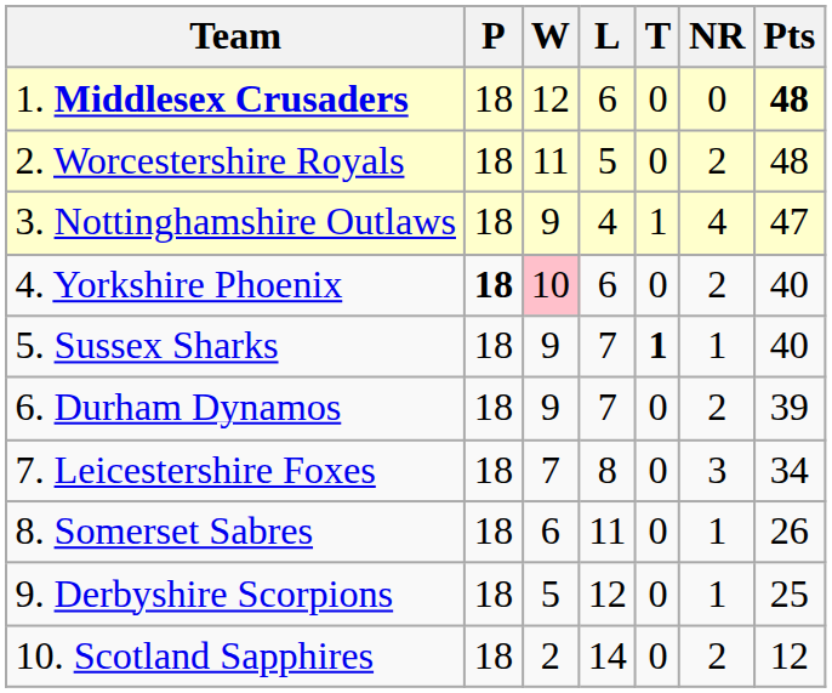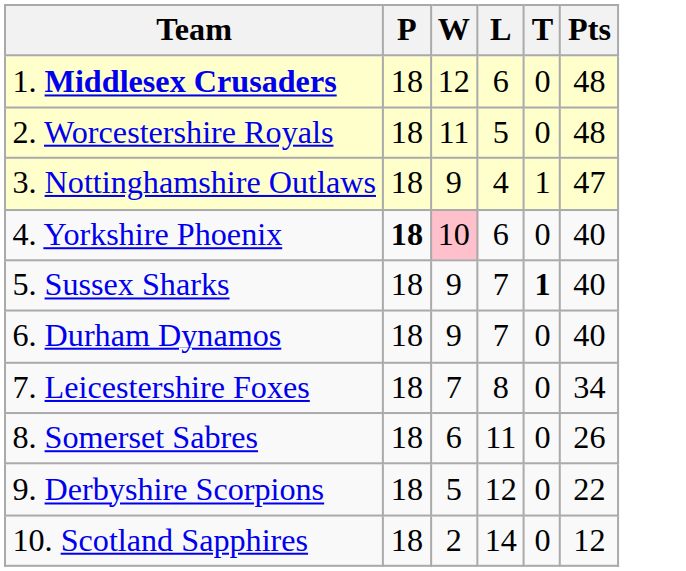- column: NR | 0 | 2 | 4 | 2 | 1 | 2 | 3 | 1 | 1 | 2
1. Middlesex Crusaders | Pts: bold -> normal
6. Durham Dynamos | Pts: 39 -> 40
9. Derbyshire Scorpions | Pts: 25 -> 22
